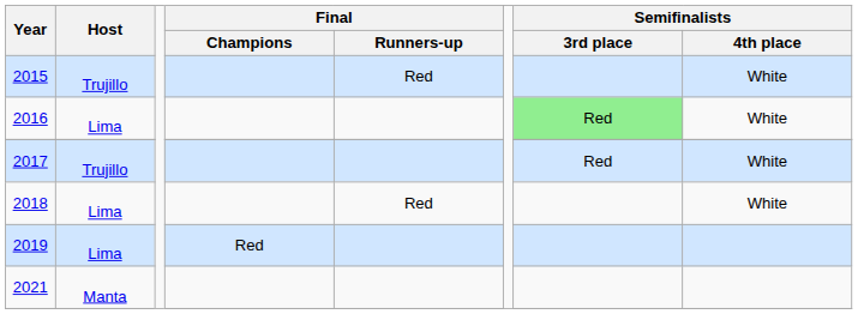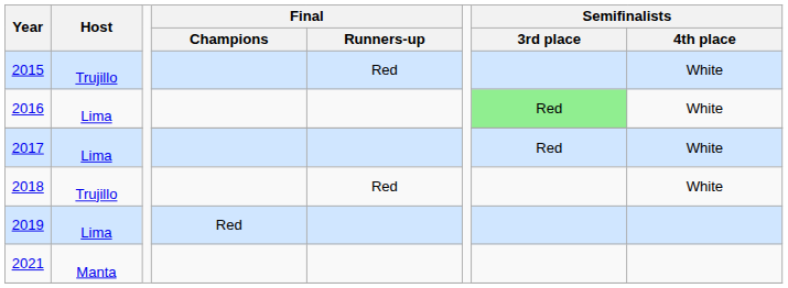2017 | Host: Trujillo -> Lima
2018 | Host: Lima -> Trujillo
